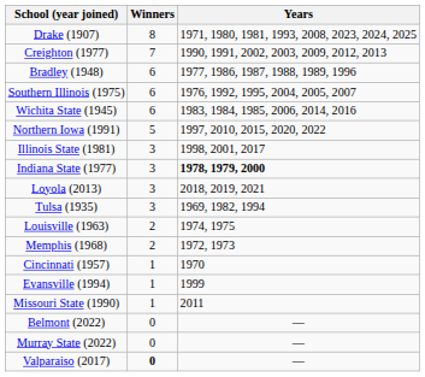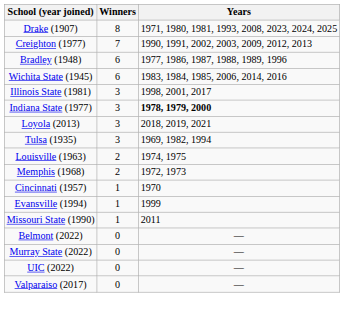- row: Southern Illinois (1975) | 6 | 1976, 1992, 1995, 2004, 2005, 2007
- row: Northern Iowa (1991) | 5 | 1997, 2010, 2015, 2020, 2022
+ row: UIC (2022) | 0 | —
Valparaiso (2017) | Winners: bold -> normal
